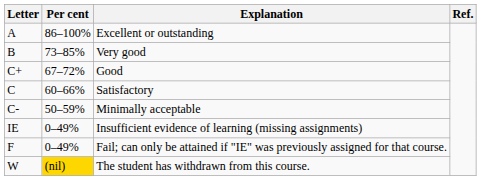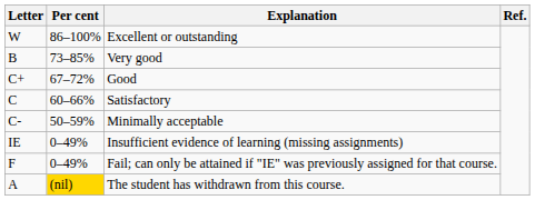Excellent or outstanding | Letter: A -> W
The student has withdrawn from this course. | Letter: W -> A
